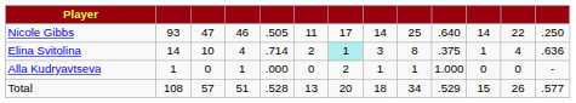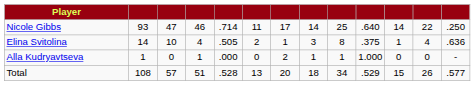Nicole Gibbs | column 5: .505 -> .714
Elina Svitolina | column 5: .714 -> .505
Elina Svitolina | column 7: paleturquoise background -> no background
